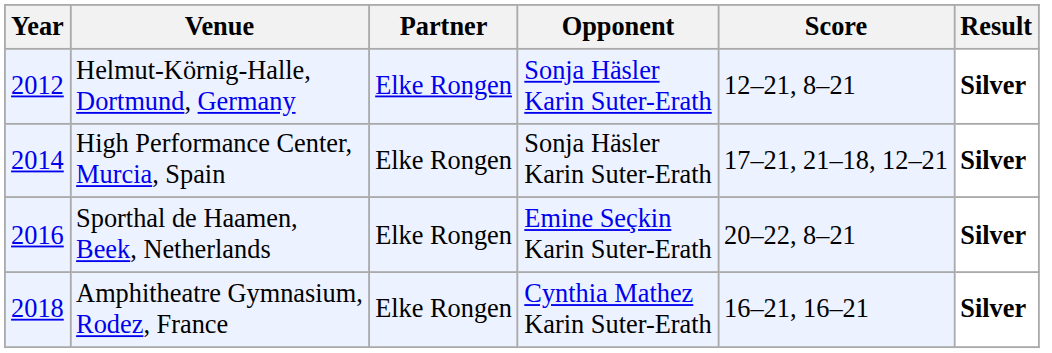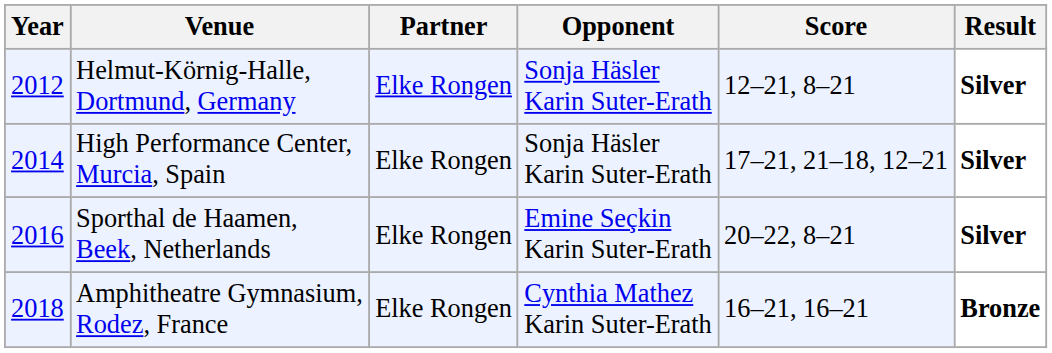Amphitheatre Gymnasium, Rodez, France | Result: Silver -> Bronze
